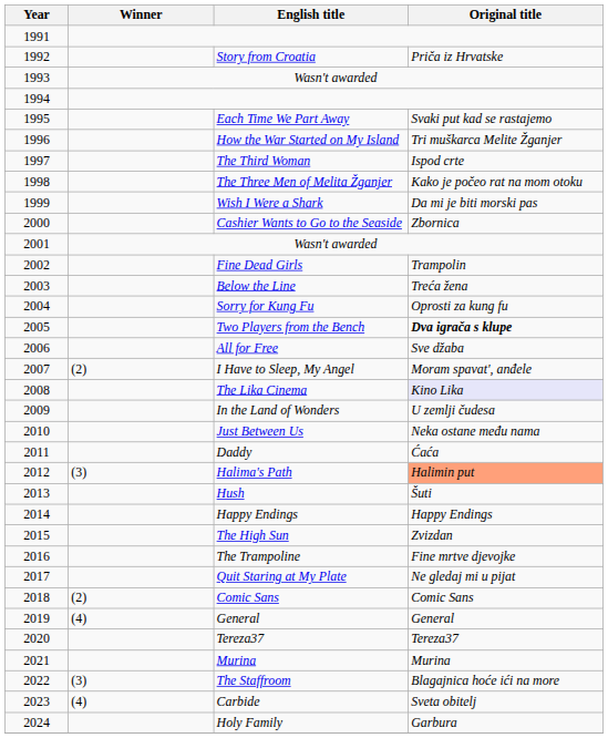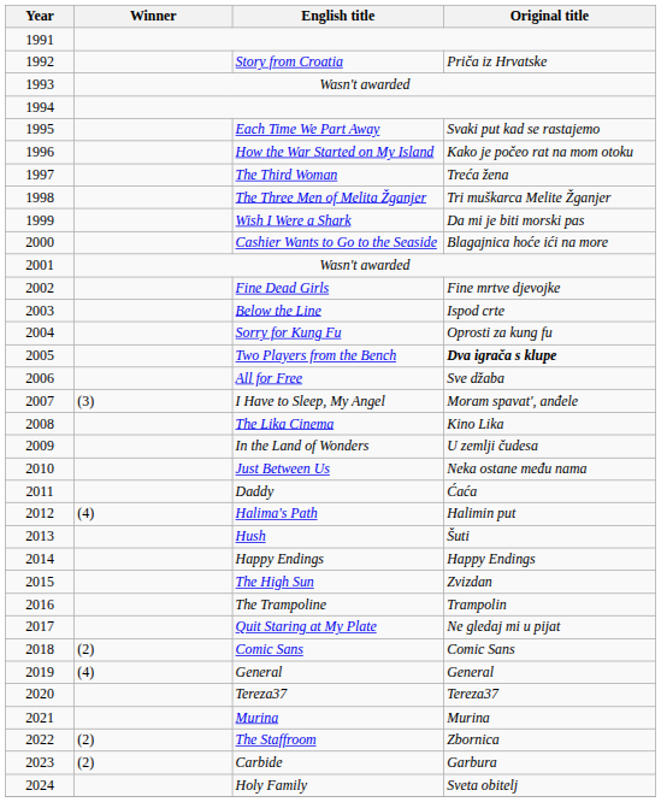How the War Started on My Island | Original title: Tri muškarca Melite Žganjer -> Kako je počeo rat na mom otoku
The Third Woman | Original title: Ispod crte -> Treća žena
The Three Men of Melita Žganjer | Original title: Kako je počeo rat na mom otoku -> Tri muškarca Melite Žganjer
Cashier Wants to Go to the Seaside | Original title: Zbornica -> Blagajnica hoće ići na more
Fine Dead Girls | Original title: Trampolin -> Fine mrtve djevojke
Below the Line | Original title: Treća žena -> Ispod crte
I Have to Sleep, My Angel | Winner: (2) -> (3)
The Lika Cinema | Original title: lavender background -> no background
Halima's Path | Winner: (3) -> (4)
Halima's Path | Original title: lightsalmon background -> no background
The Trampoline | Original title: Fine mrtve djevojke -> Trampolin
The Staffroom | Winner: (3) -> (2)
The Staffroom | Original title: Blagajnica hoće ići na more -> Zbornica
Carbide | Winner: (4) -> (2)
Carbide | Original title: Sveta obitelj -> Garbura
Holy Family | Original title: Garbura -> Sveta obitelj
